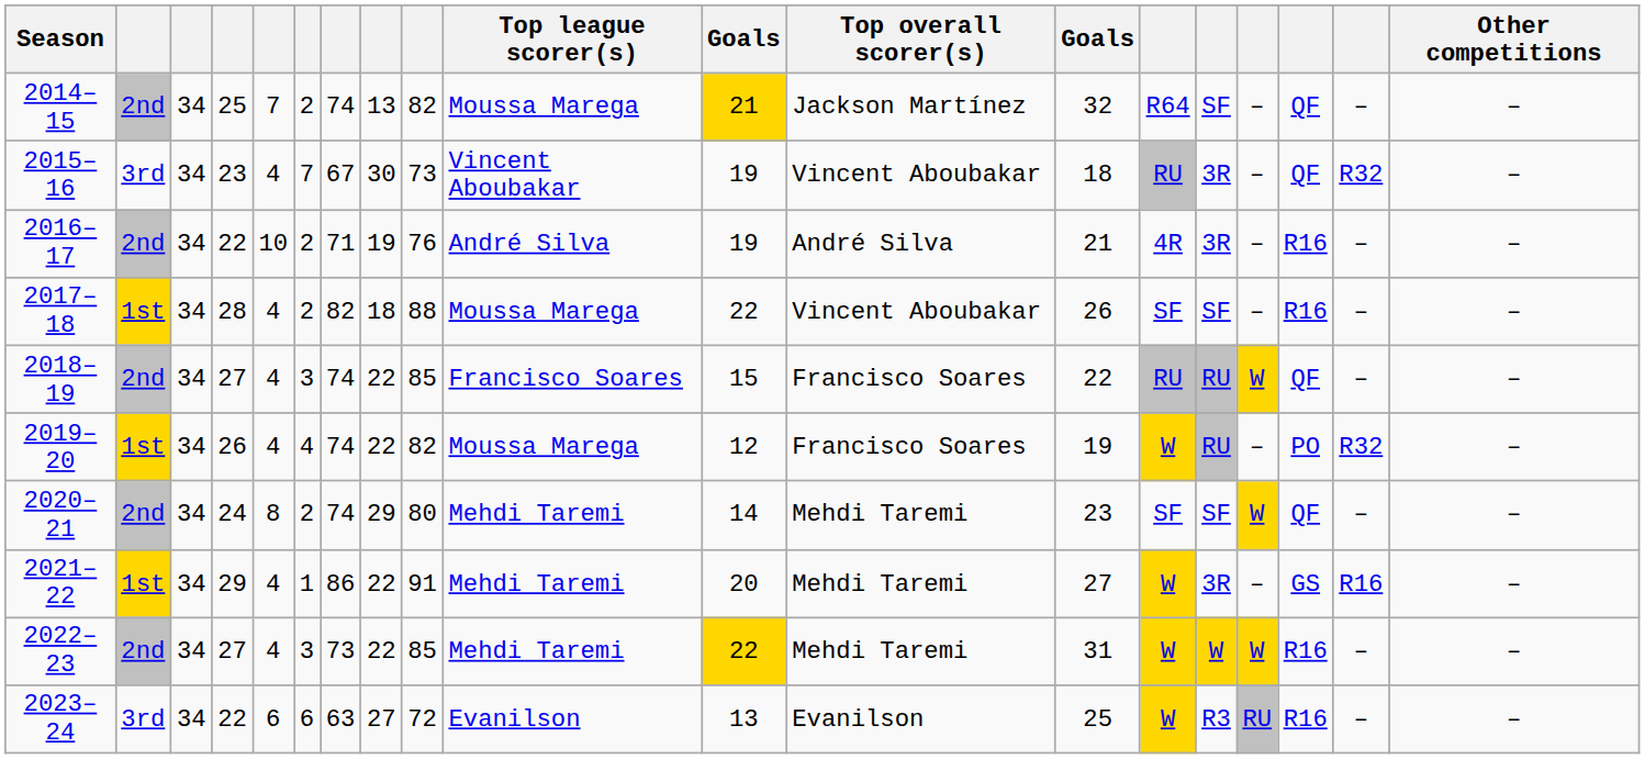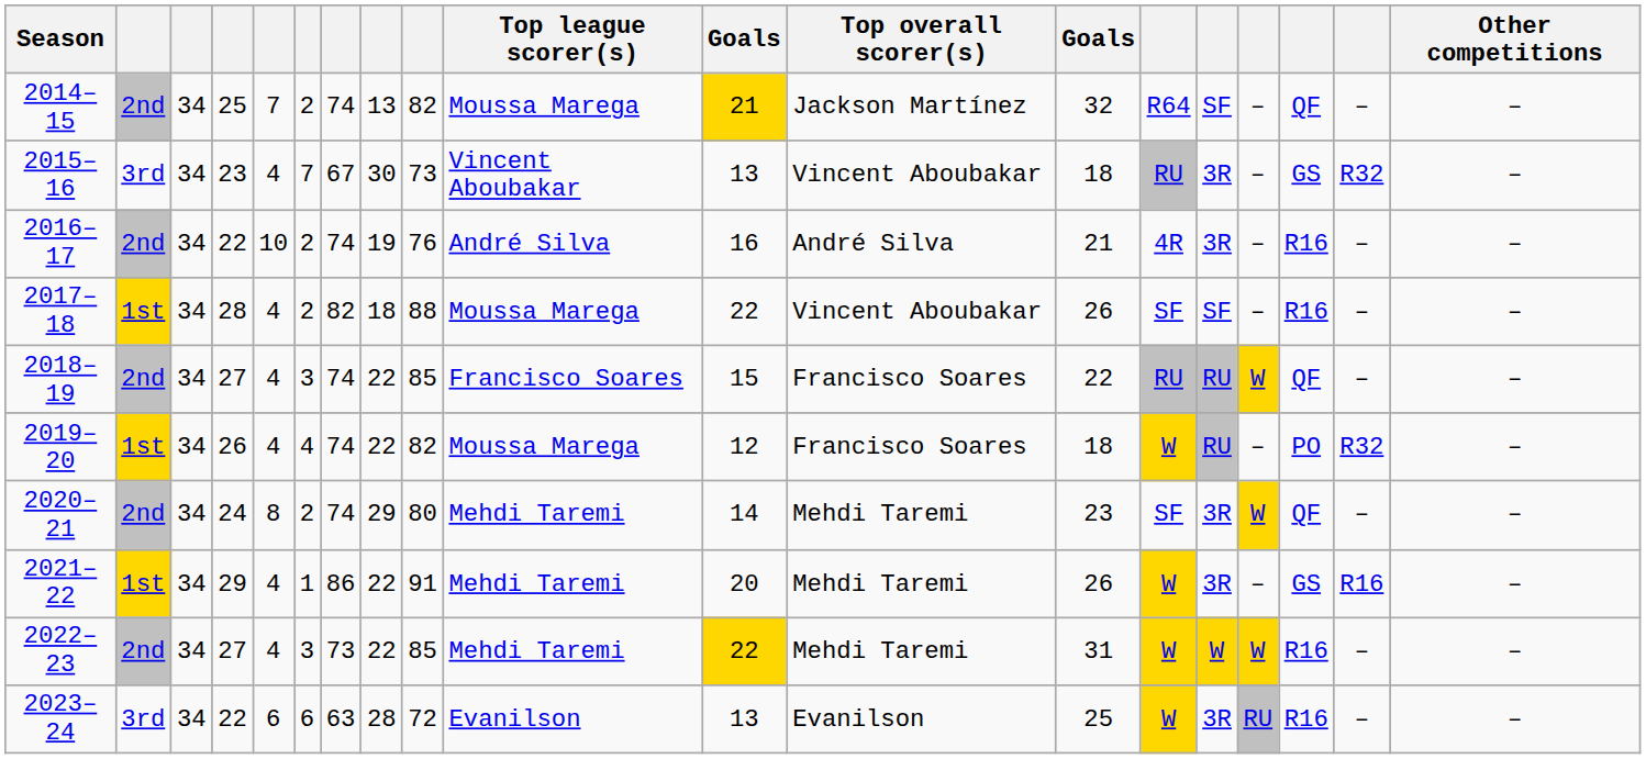2015–16 | column 11: 19 -> 13
2015–16 | column 17: QF -> GS
2016–17 | column 7: 71 -> 74
2016–17 | column 11: 19 -> 16
2019–20 | column 13: 19 -> 18
2020–21 | column 15: SF -> 3R
2021–22 | column 13: 27 -> 26
2023–24 | column 8: 27 -> 28
2023–24 | column 15: R3 -> 3R
